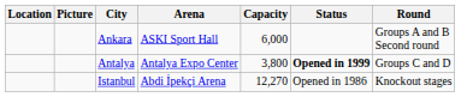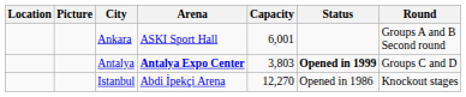Ankara | Capacity: 6,000 -> 6,001
Antalya | Arena: normal -> bold
Antalya | Capacity: 3,800 -> 3,803
